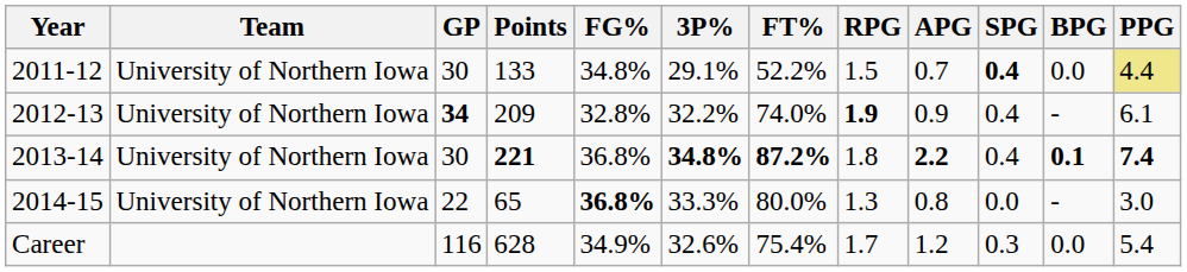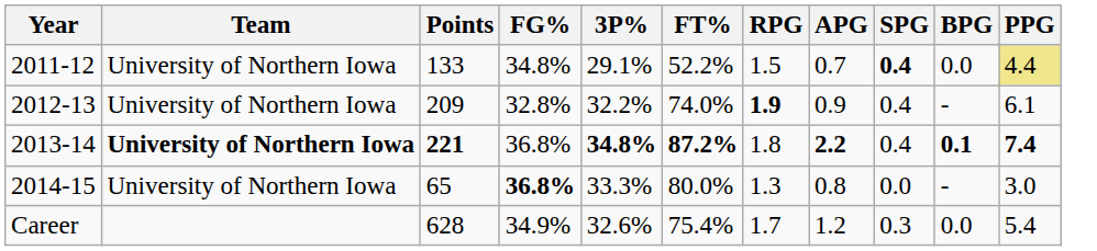- column: GP | 30 | 34 | 30 | 22 | 116
2013-14 | Team: normal -> bold
